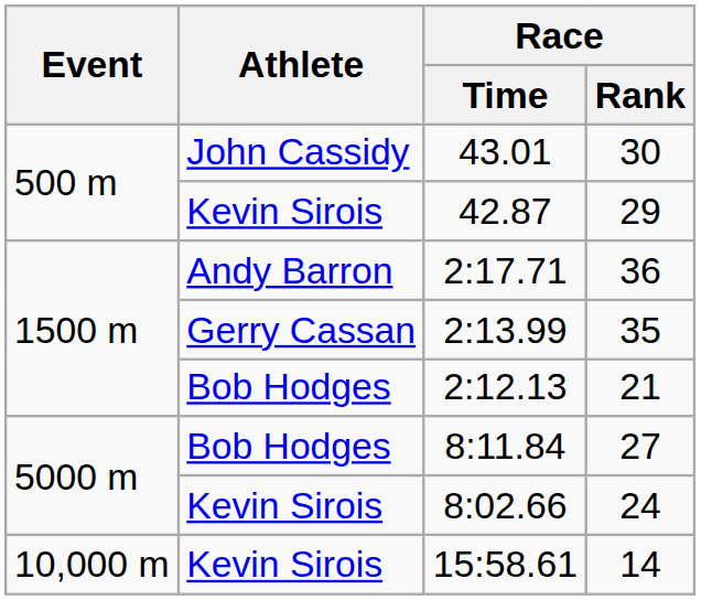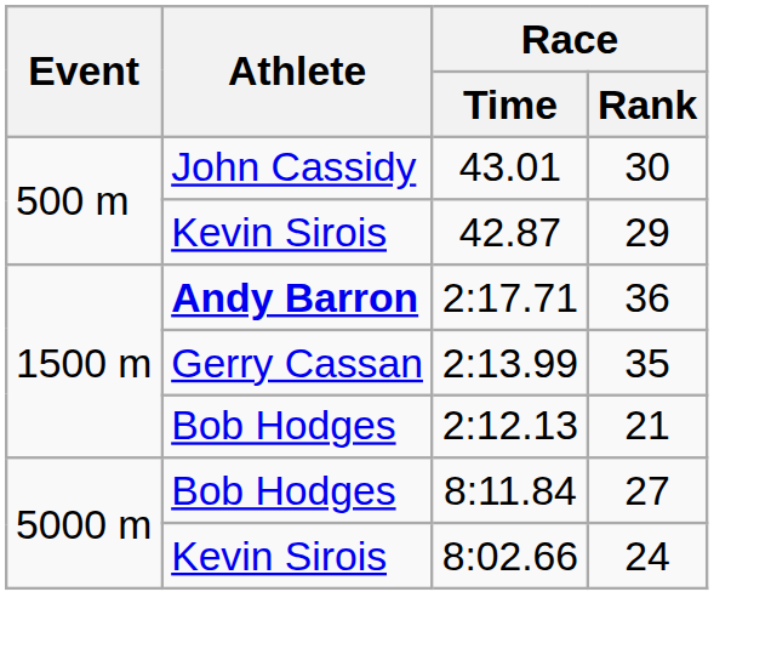2:17.71 | Athlete: normal -> bold
- row: 10,000 m | Kevin Sirois | 15:58.61 | 14
